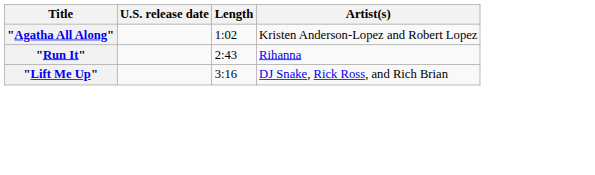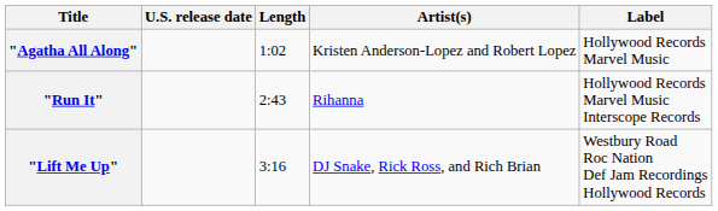+ column: Label | Hollywood Records Marvel Music | Hollywood Records Marvel Music Interscope Records | Westbury Road Roc Nation Def Jam Recordings Hollywood Records
